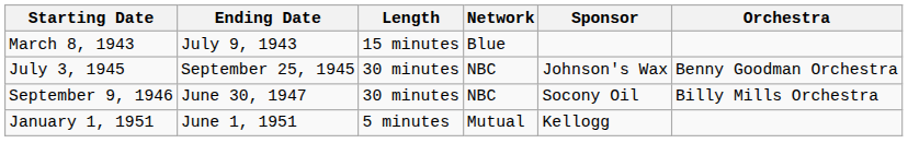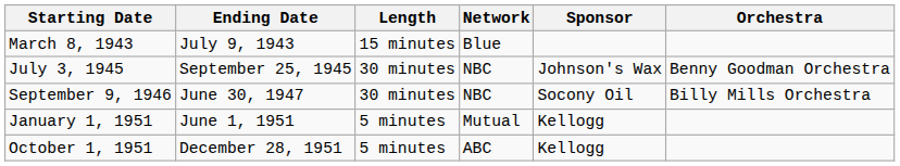+ row: October 1, 1951 | December 28, 1951 | 5 minutes | ABC | Kellogg
